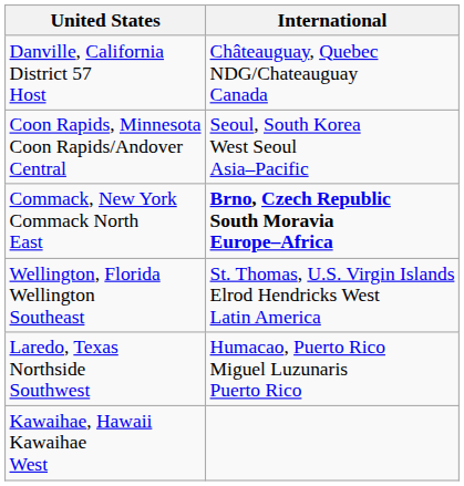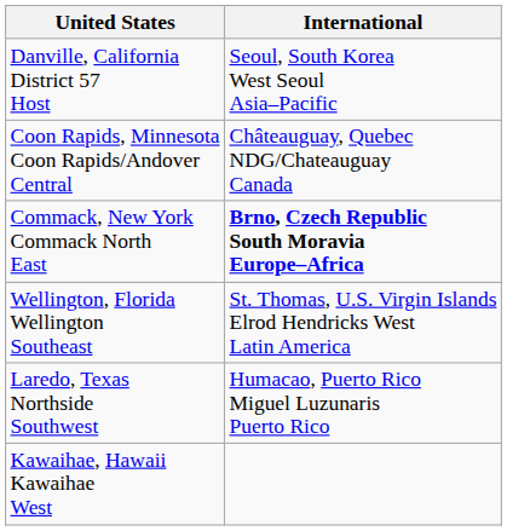Danville, California District 57 Host | International: Châteauguay, Quebec NDG/Chateauguay Canada -> Seoul, South Korea West Seoul Asia–Pacific
Coon Rapids, Minnesota Coon Rapids/Andover Central | International: Seoul, South Korea West Seoul Asia–Pacific -> Châteauguay, Quebec NDG/Chateauguay Canada
